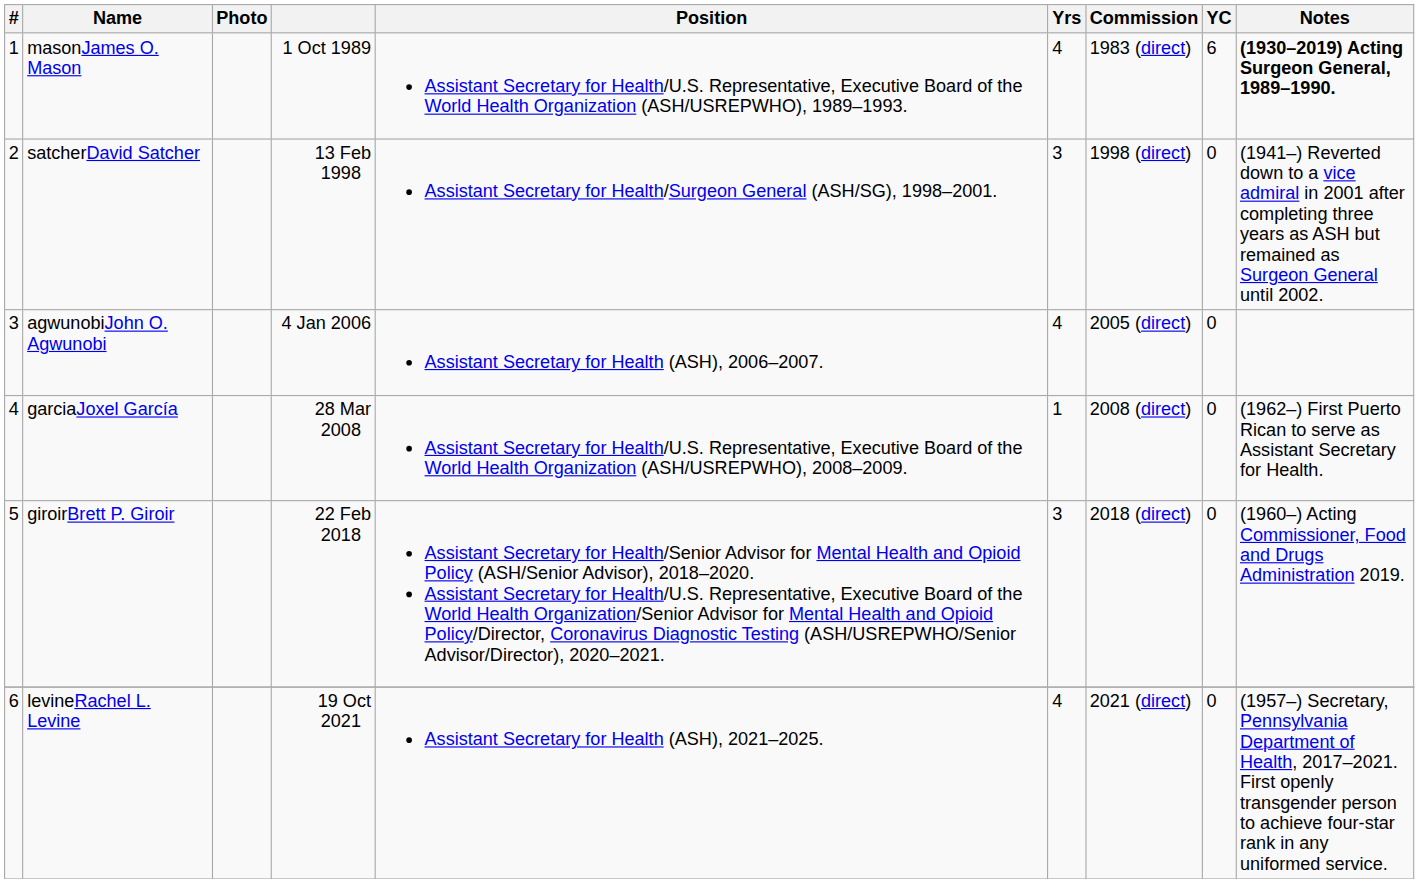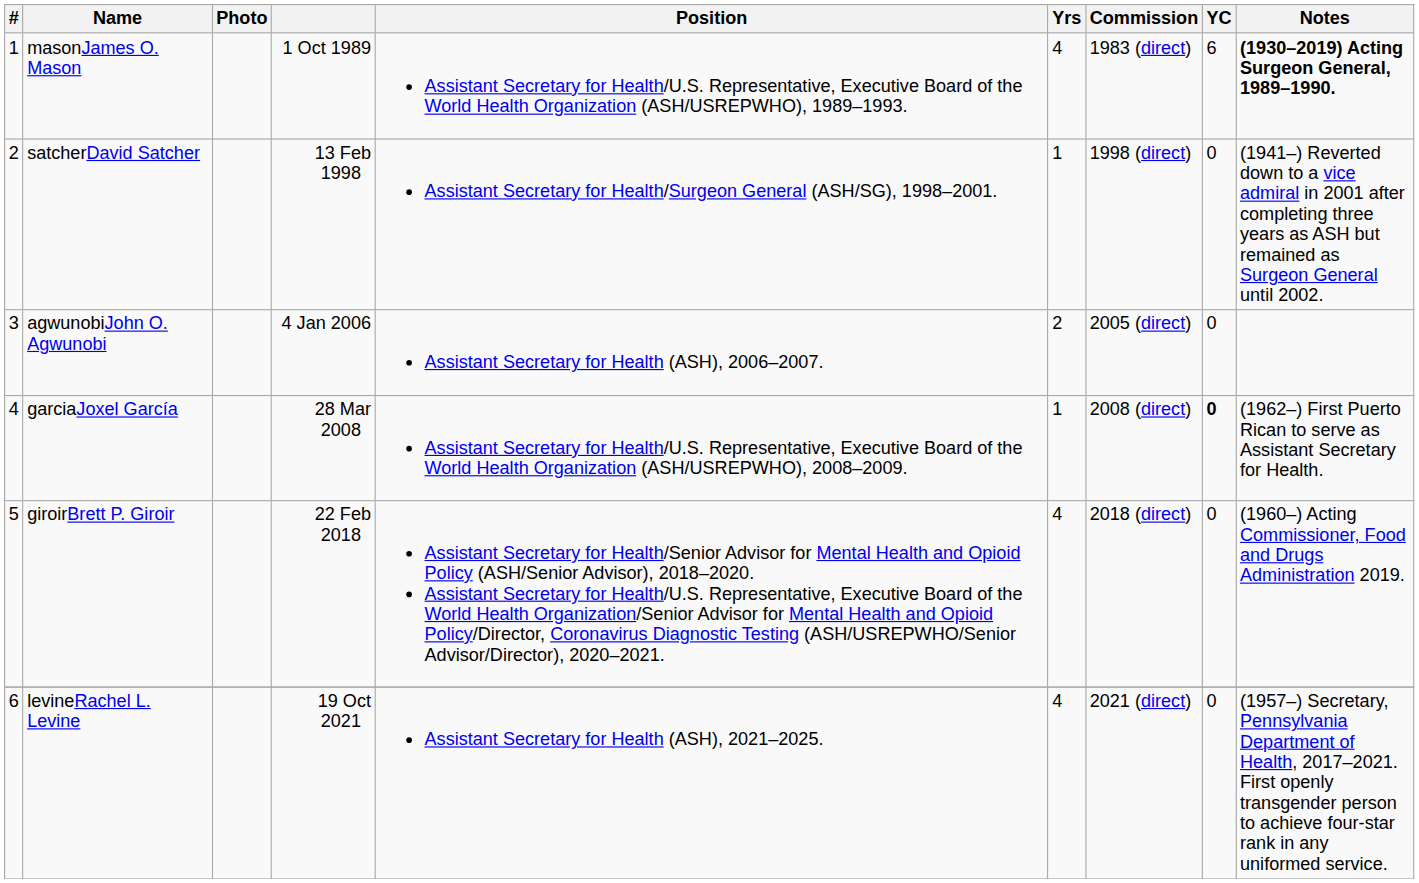satcherDavid Satcher | Yrs: 3 -> 1
agwunobiJohn O. Agwunobi | Yrs: 4 -> 2
garciaJoxel García | YC: normal -> bold
giroirBrett P. Giroir | Yrs: 3 -> 4
